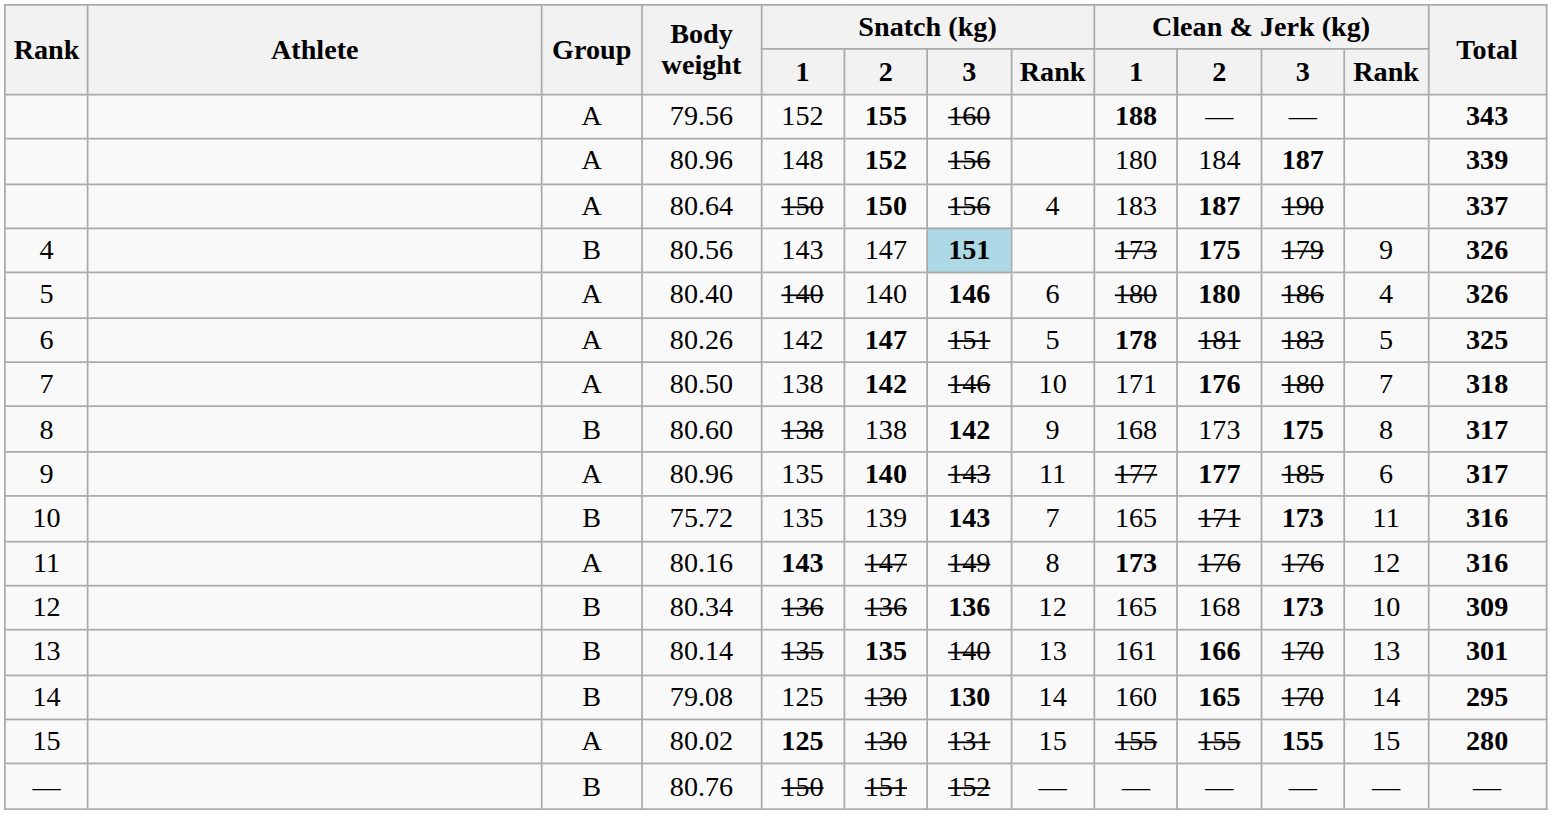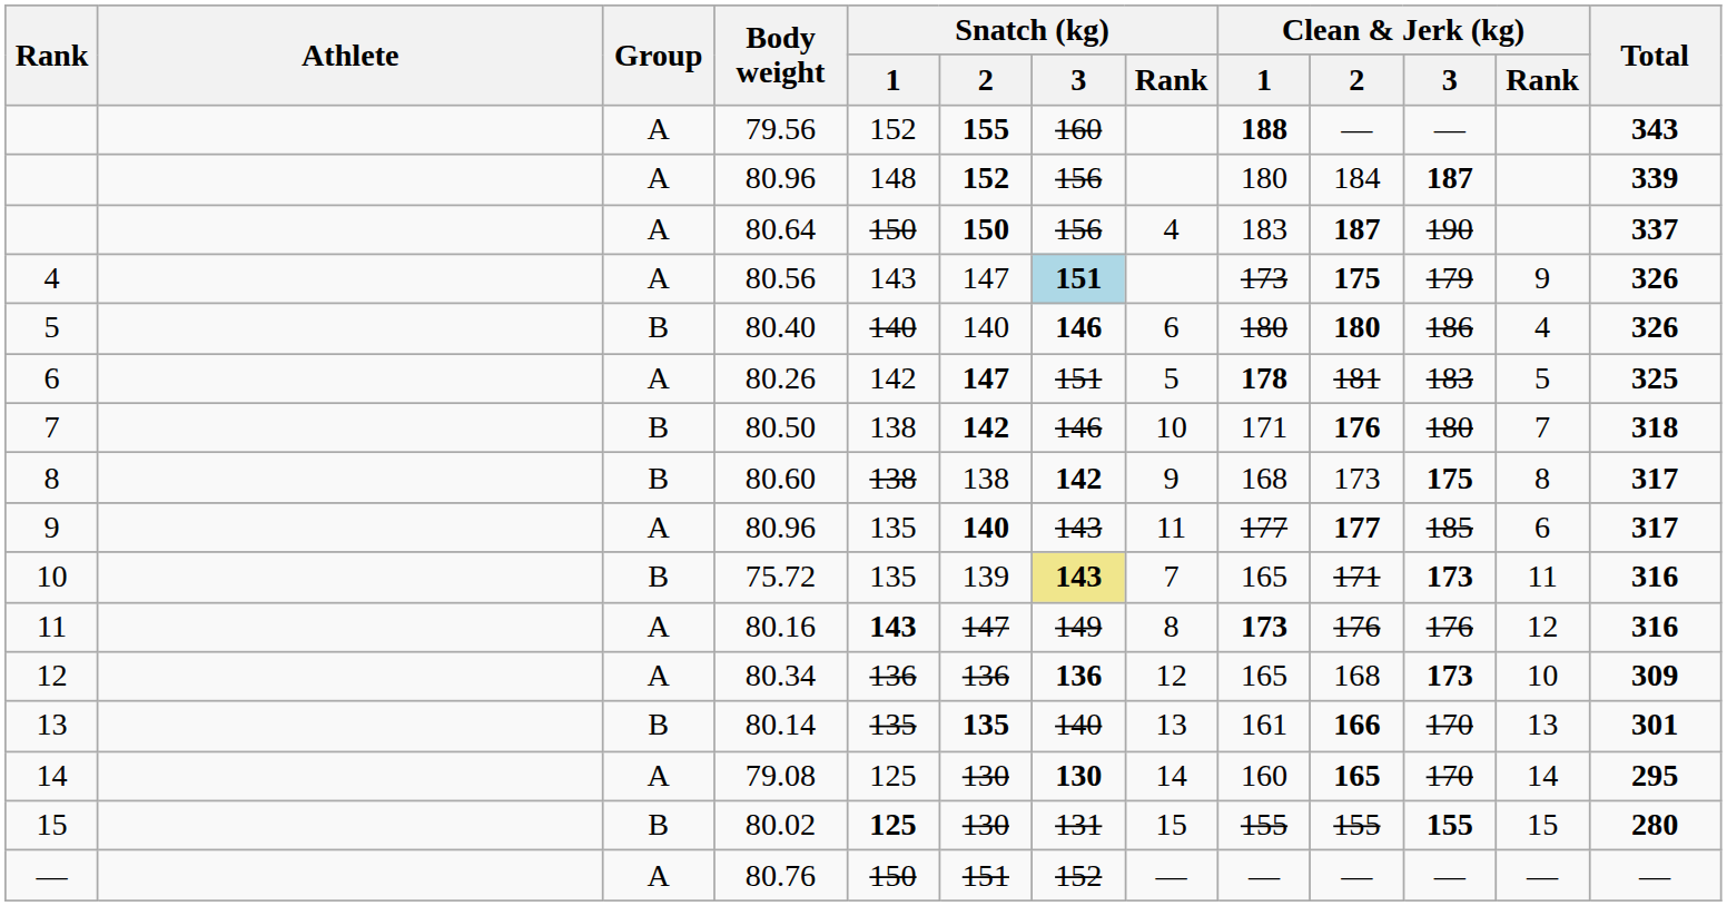80.56 | Group: B -> A
80.40 | Group: A -> B
80.50 | Group: A -> B
75.72 | Snatch (kg) / 3: no background -> khaki background
80.34 | Group: B -> A
79.08 | Group: B -> A
80.02 | Group: A -> B
80.76 | Group: B -> A
